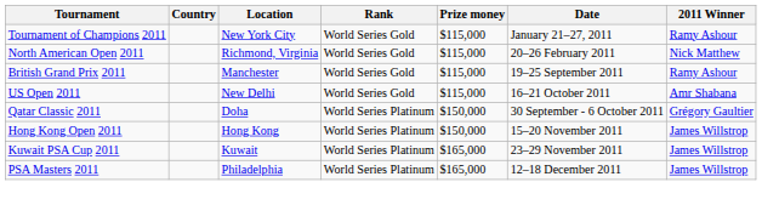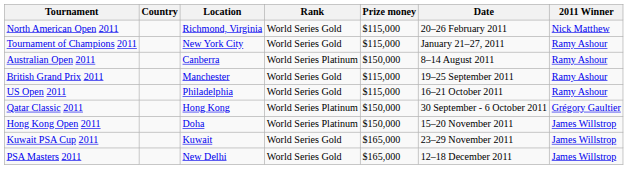rows swapped: Tournament of Champions 2011 <-> North American Open 2011
+ row: Australian Open 2011 | Canberra | World Series Platinum | $150,000 | 8–14 August 2011 | Ramy Ashour
US Open 2011 | Location: New Delhi -> Philadelphia
US Open 2011 | 2011 Winner: Amr Shabana -> Ramy Ashour
Qatar Classic 2011 | Location: Doha -> Hong Kong
Hong Kong Open 2011 | Location: Hong Kong -> Doha
Kuwait PSA Cup 2011 | Rank: World Series Platinum -> World Series Gold
PSA Masters 2011 | Location: Philadelphia -> New Delhi
PSA Masters 2011 | Rank: World Series Platinum -> World Series Gold
